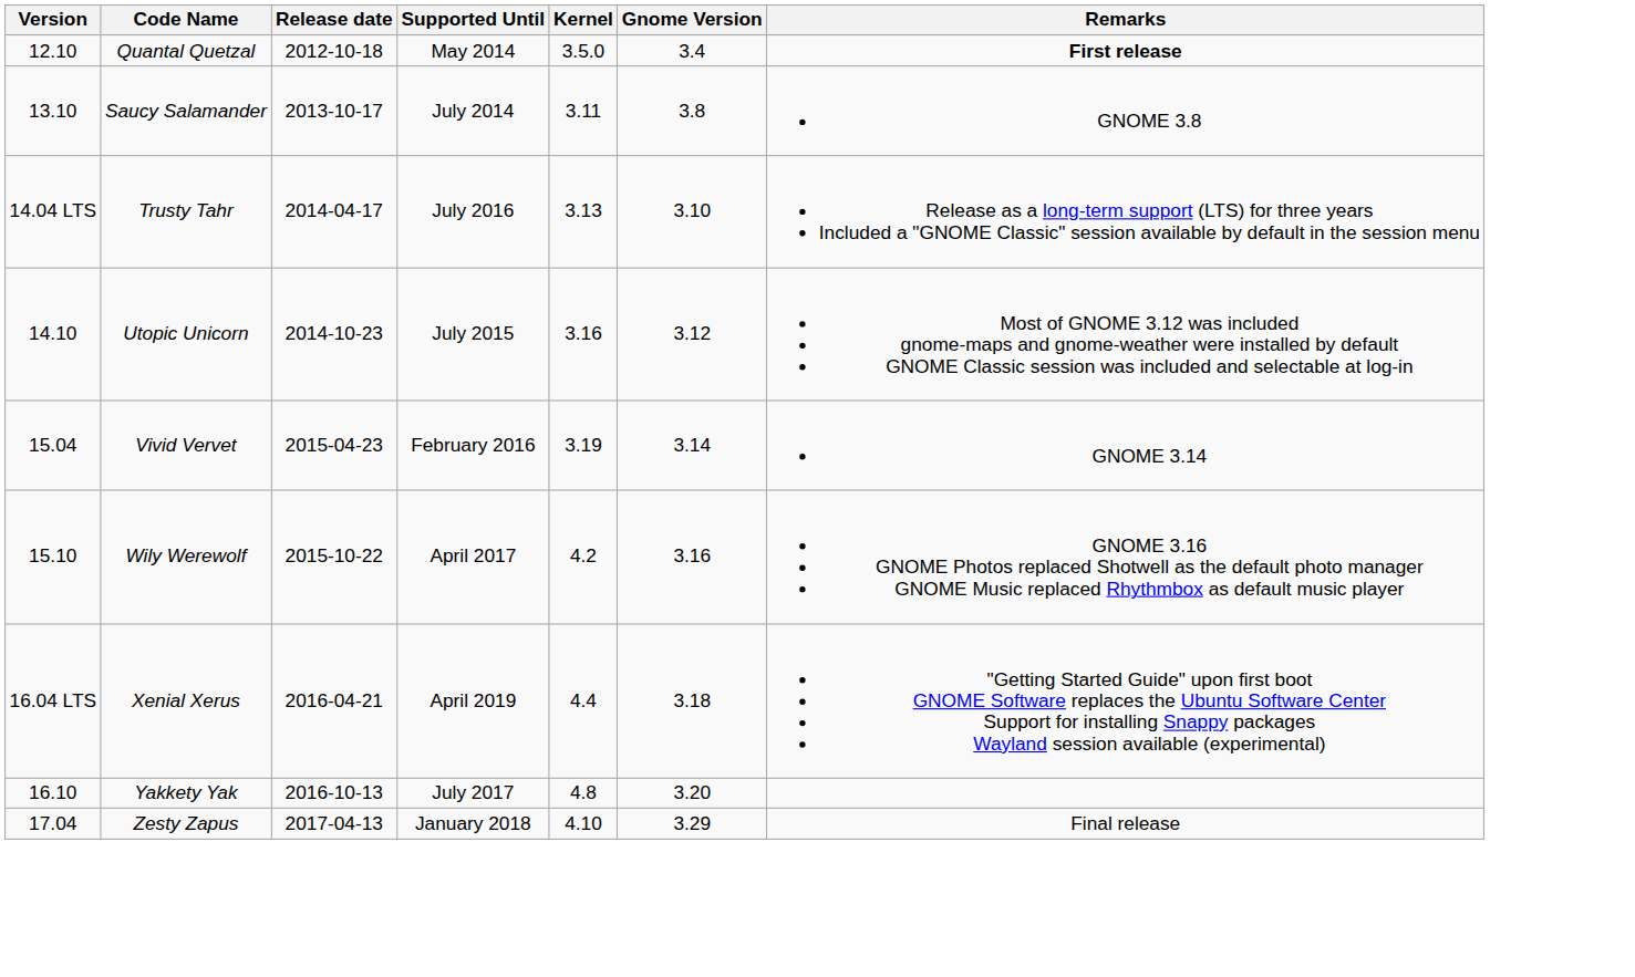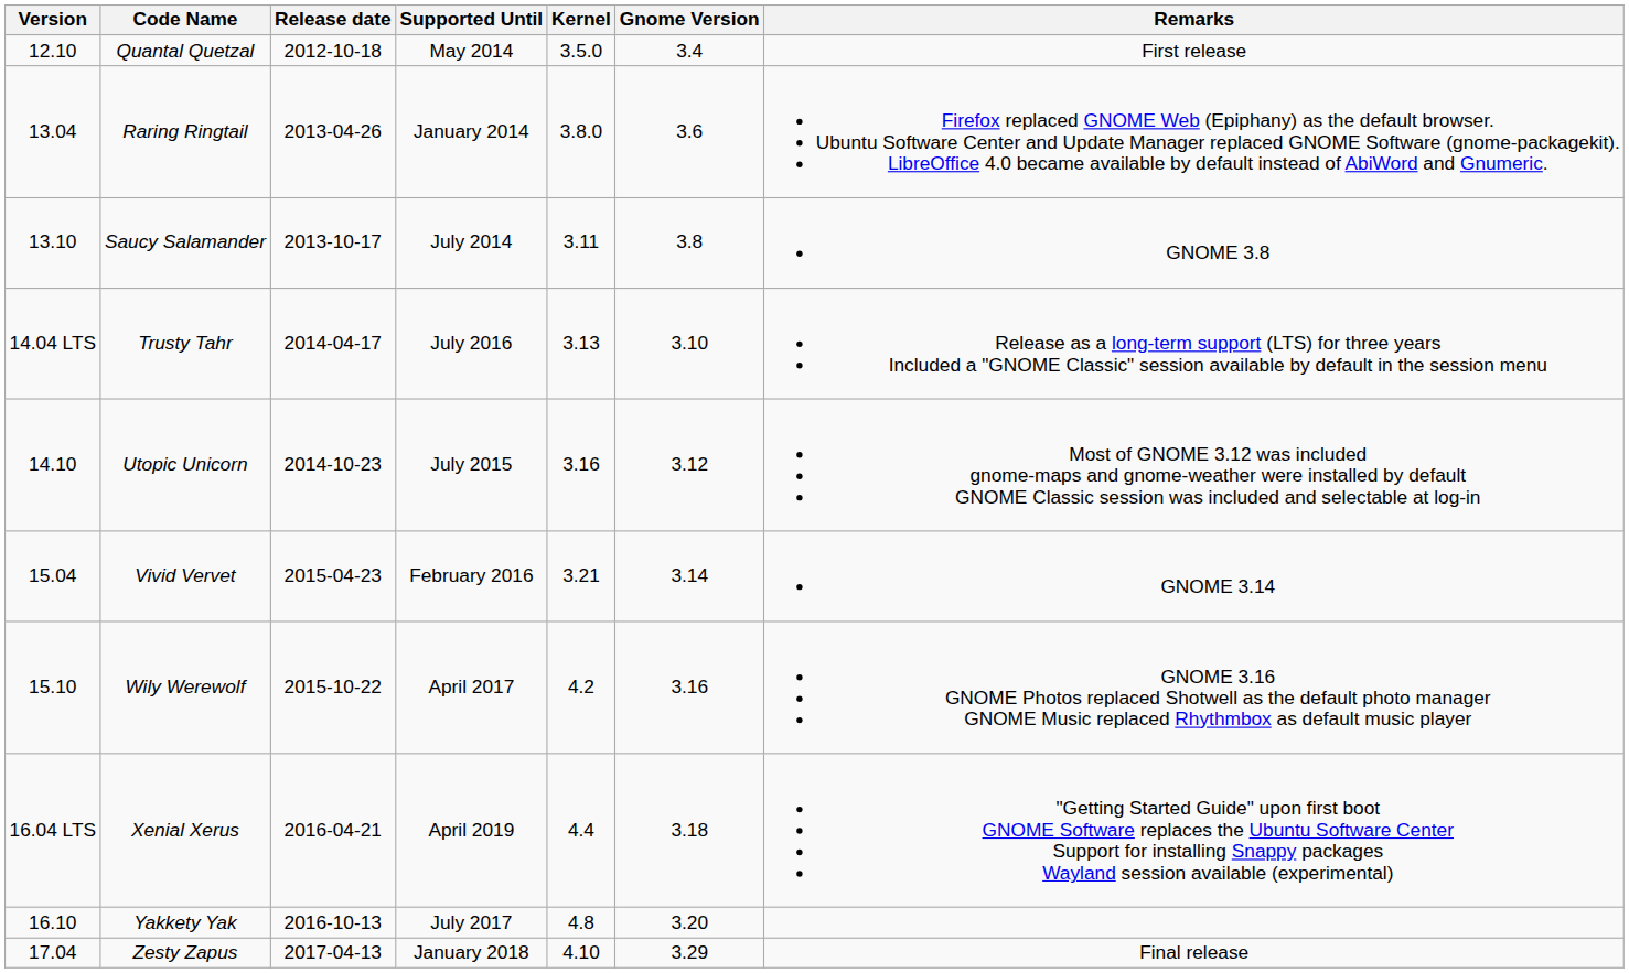Quantal Quetzal | Remarks: bold -> normal
+ row: 13.04 | Raring Ringtail | 2013-04-26 | January 2014 | 3.8.0 | 3.6 | Firefox replaced GNOME Web (Epiphany) as the default browser. Ubuntu Software Center and Update Manager replaced GNOME Software (gnome-packagekit). LibreOffice 4.0 became available by default instead of AbiWord and Gnumeric.
Vivid Vervet | Kernel: 3.19 -> 3.21
